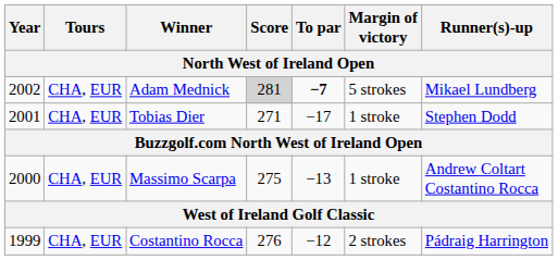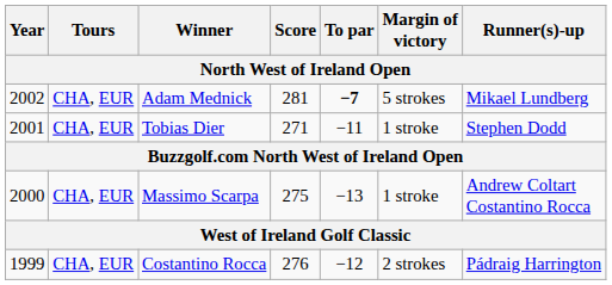Adam Mednick | Score: lightgrey background -> no background
Tobias Dier | To par: −17 -> −11
